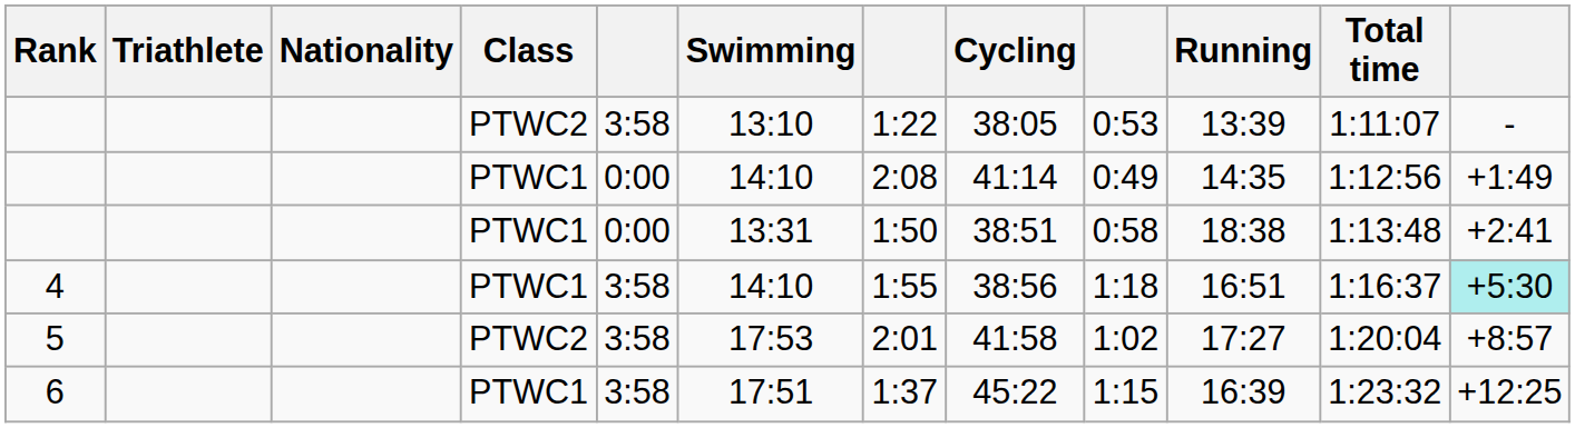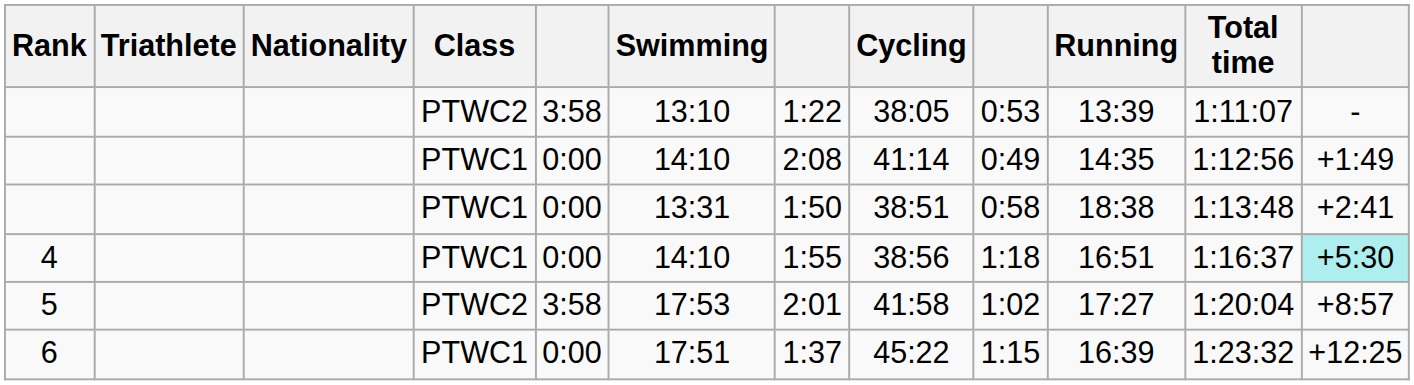4 | column 5: 3:58 -> 0:00
6 | column 5: 3:58 -> 0:00
